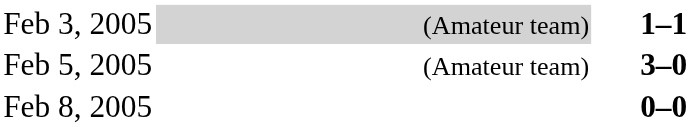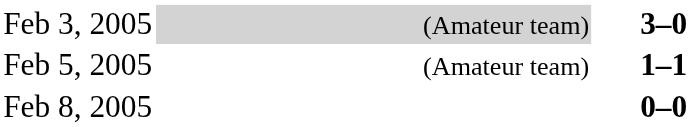Feb 3, 2005 | column 3: 1–1 -> 3–0
Feb 5, 2005 | column 3: 3–0 -> 1–1
